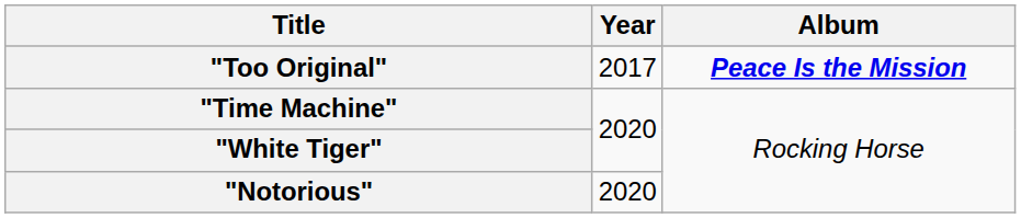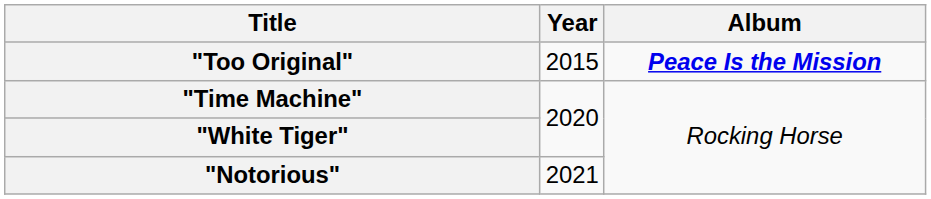"Too Original" | Year: 2017 -> 2015
"Notorious" | Year: 2020 -> 2021
